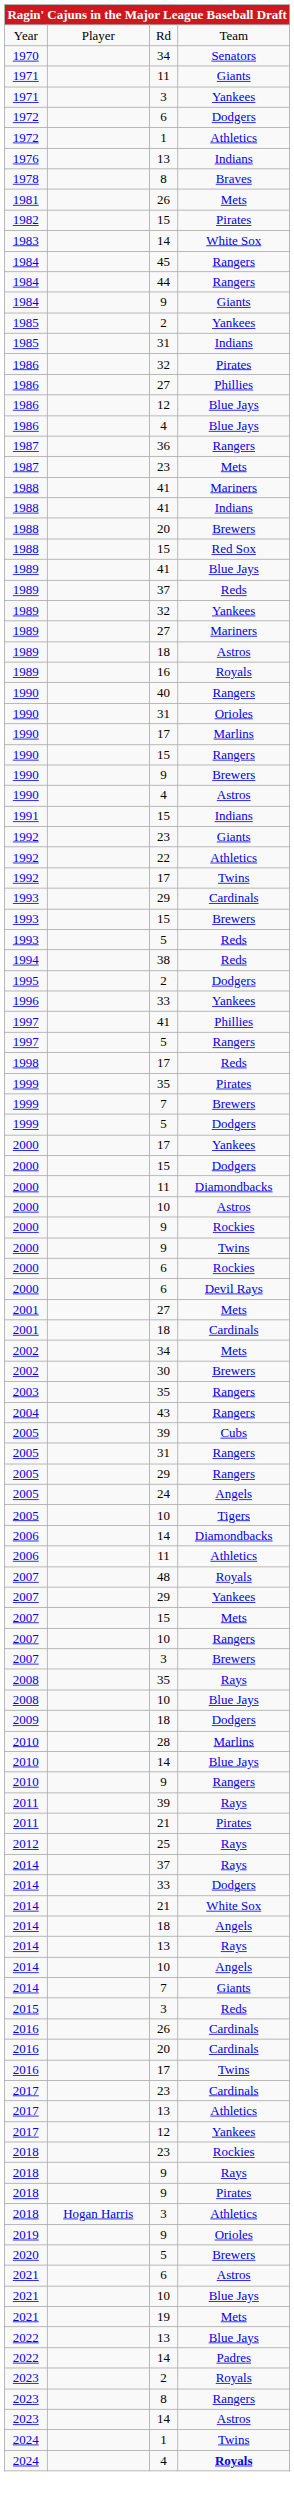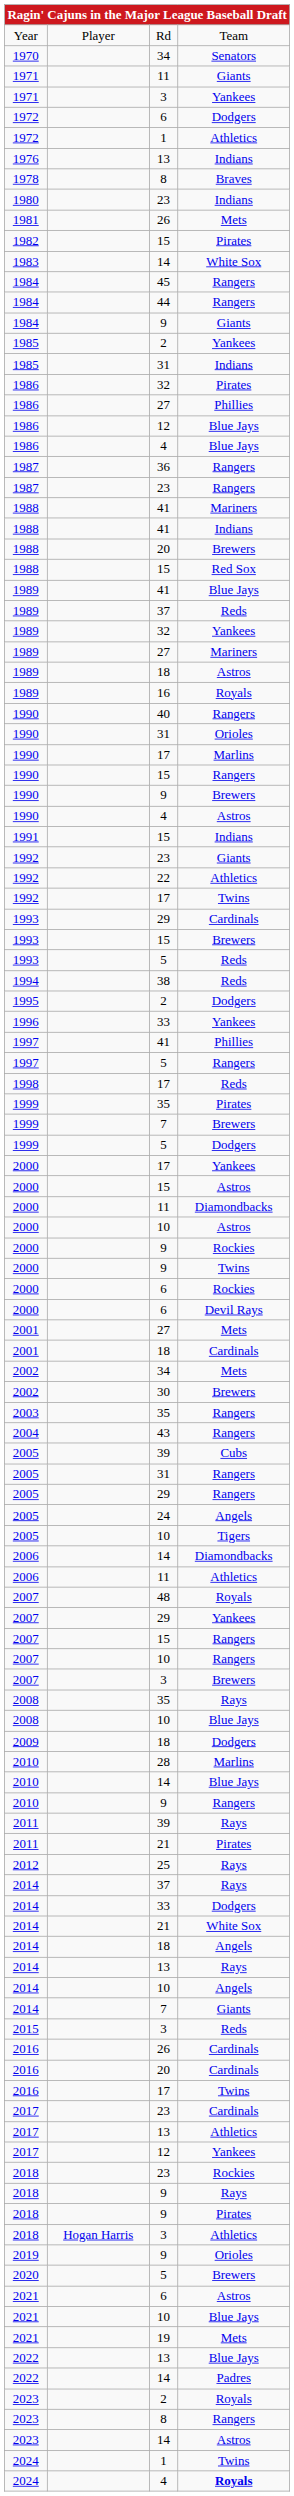+ row: 1980 | 23 | Indians
1987 / 23 | column 4: Mets -> Rangers
2000 / 15 | column 4: Dodgers -> Astros
2007 / 15 | column 4: Mets -> Rangers
